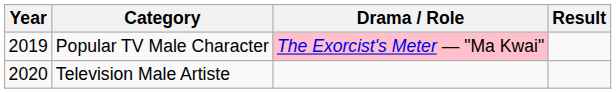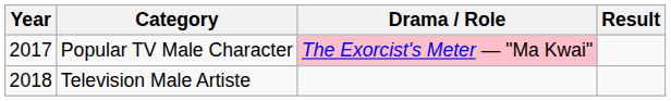Popular TV Male Character | Year: 2019 -> 2017
Television Male Artiste | Year: 2020 -> 2018
